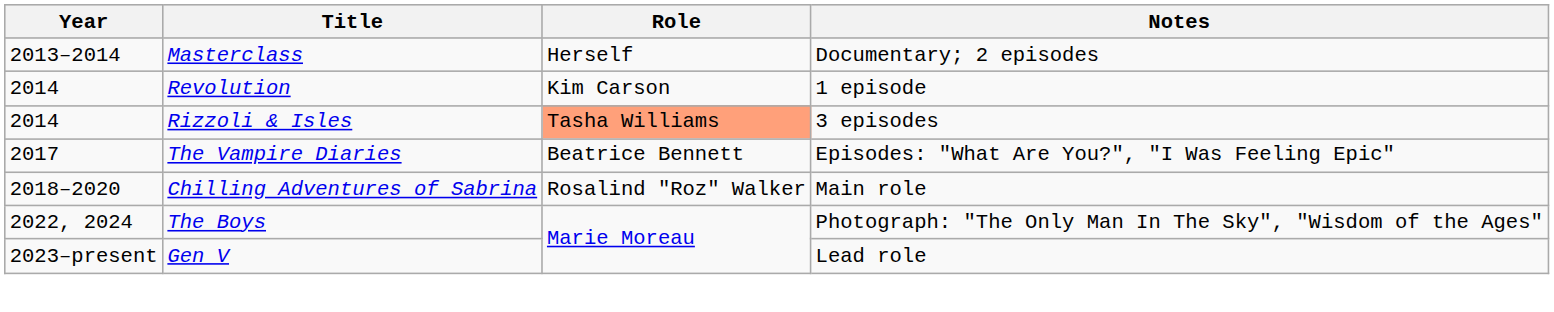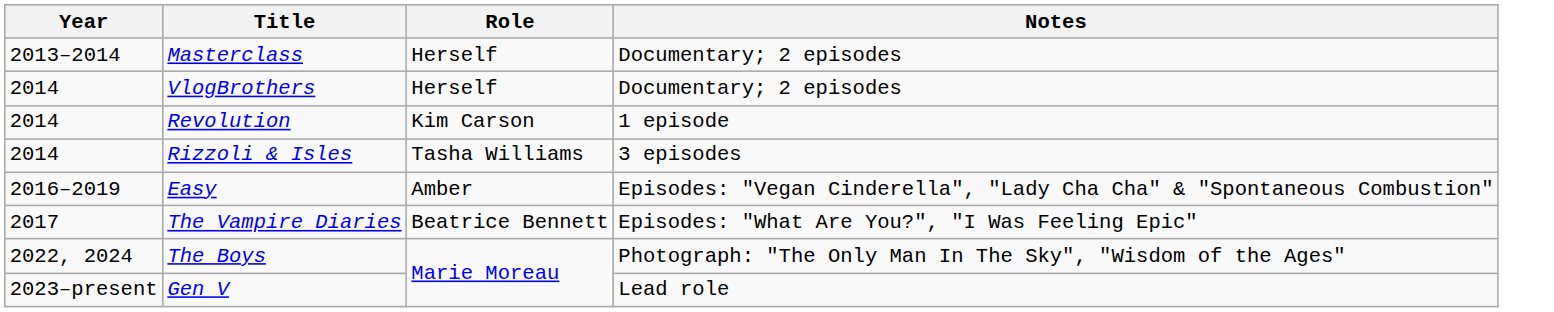+ row: 2014 | VlogBrothers | Herself | Documentary; 2 episodes
Rizzoli & Isles | Role: lightsalmon background -> no background
+ row: 2016–2019 | Easy | Amber | Episodes: "Vegan Cinderella", "Lady Cha Cha" & "Spontaneous Combustion"
- row: 2018–2020 | Chilling Adventures of Sabrina | Rosalind "Roz" Walker | Main role
